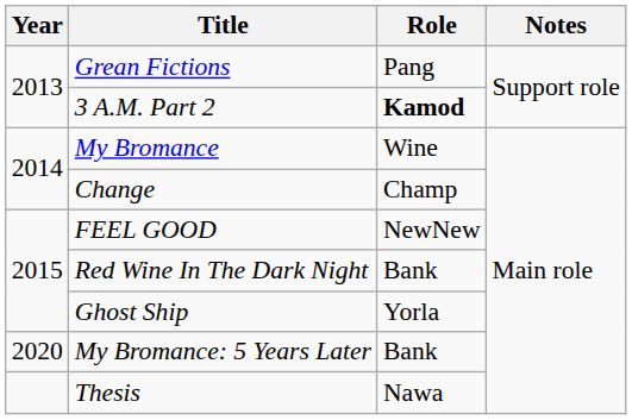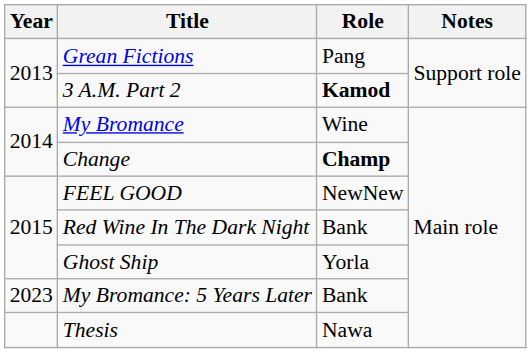Change | Role: normal -> bold
My Bromance: 5 Years Later | Year: 2020 -> 2023
